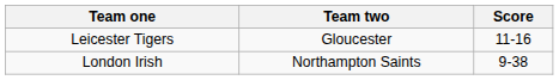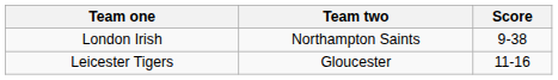rows swapped: London Irish <-> Leicester Tigers
